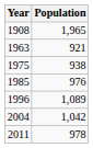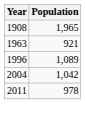- row: 1975 | 938
- row: 1985 | 976
